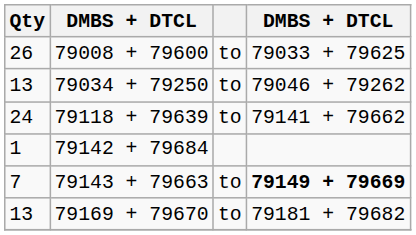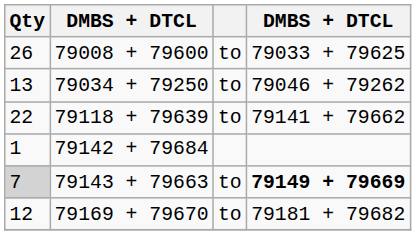79118 + 79639 | Qty: 24 -> 22
79143 + 79663 | Qty: no background -> lightgrey background
79169 + 79670 | Qty: 13 -> 12
